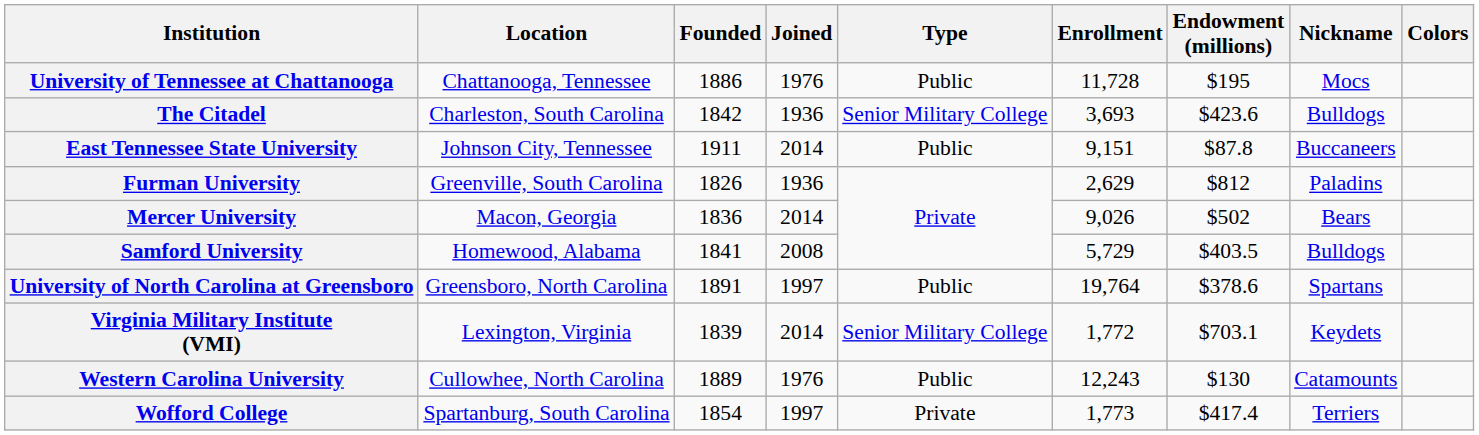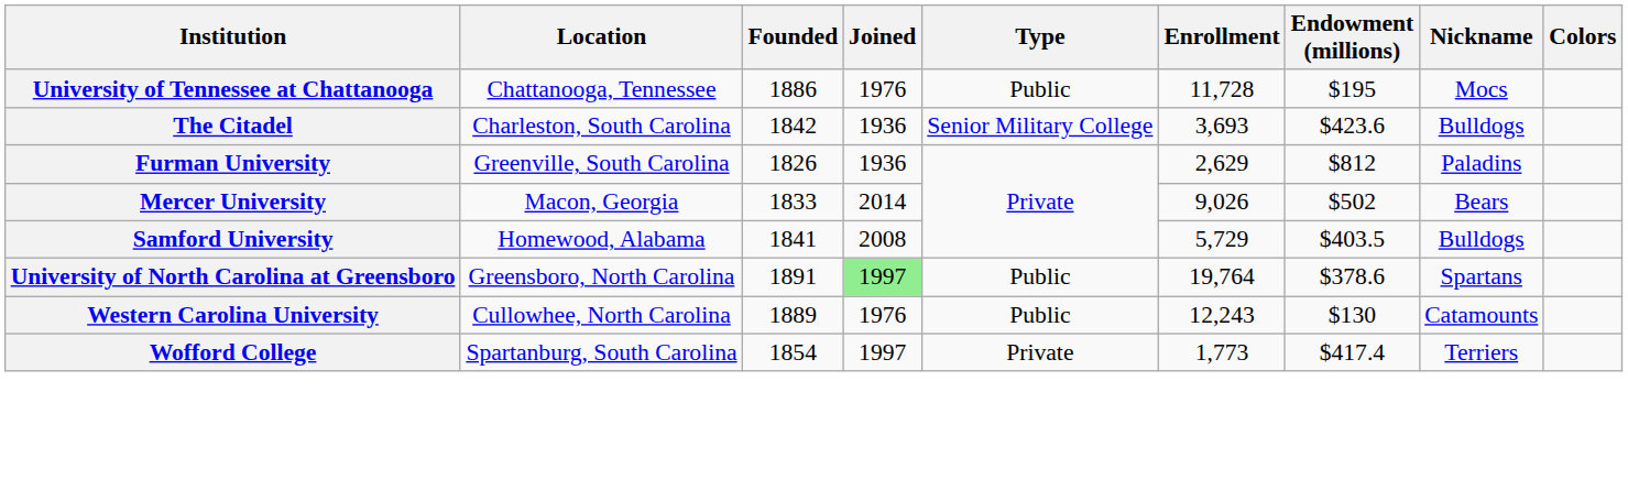- row: East Tennessee State University | Johnson City, Tennessee | 1911 | 2014 | Public | 9,151 | $87.8 | Buccaneers
Mercer University | Founded: 1836 -> 1833
University of North Carolina at Greensboro | Joined: no background -> lightgreen background
- row: Virginia Military Institute (VMI) | Lexington, Virginia | 1839 | 2014 | Senior Military College | 1,772 | $703.1 | Keydets
